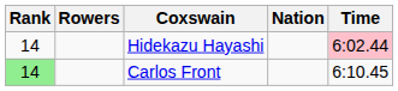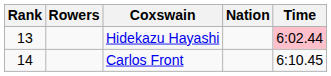Hidekazu Hayashi | Rank: 14 -> 13
Carlos Front | Rank: lightgreen background -> no background
